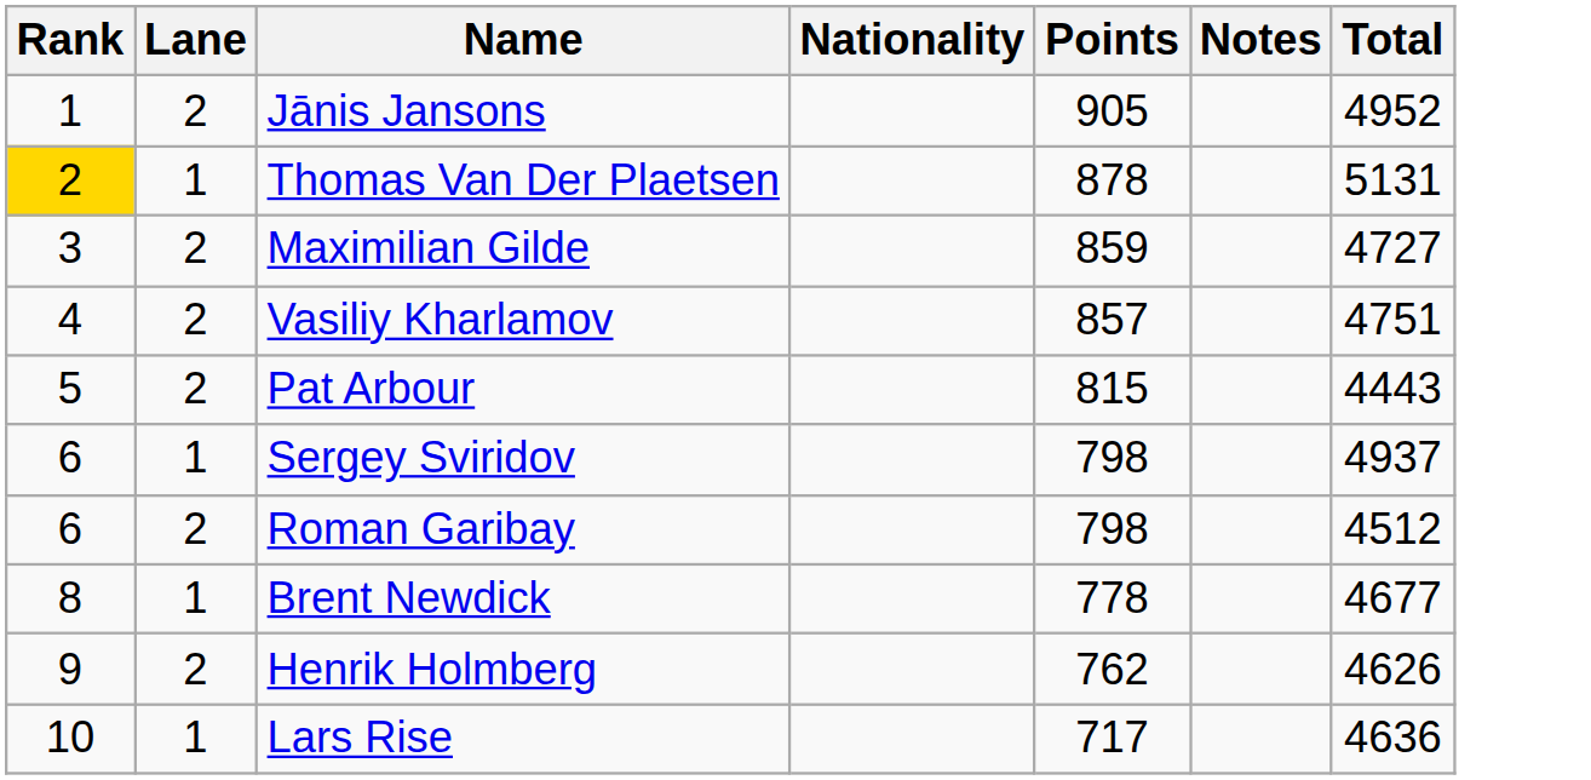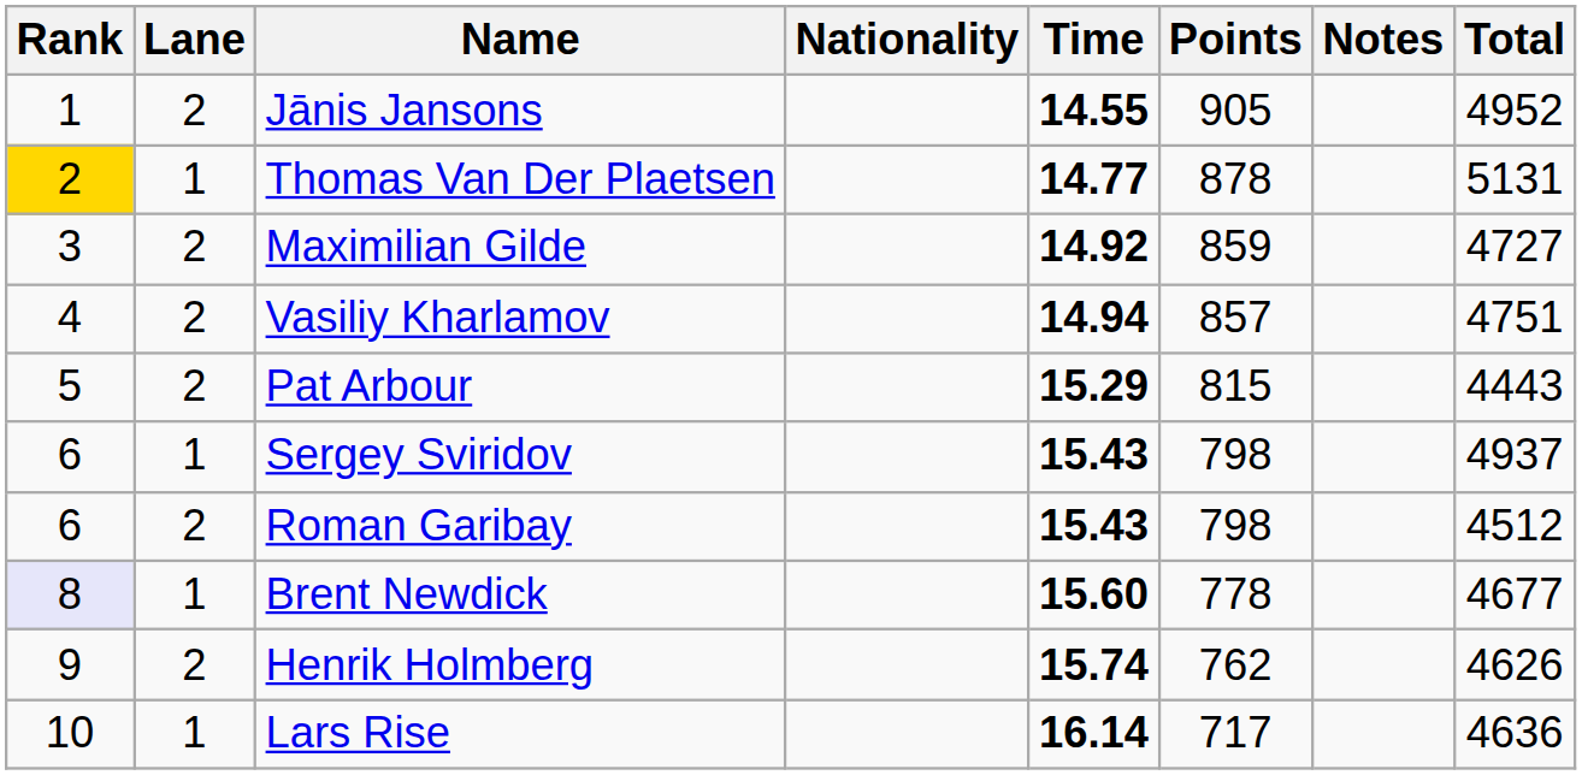+ column: Time | 14.55 | 14.77 | 14.92 | 14.94 | 15.29 | 15.43 | 15.43 | 15.60 | 15.74 | 16.14
Brent Newdick | Rank: no background -> lavender background
